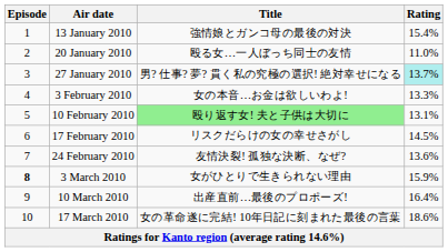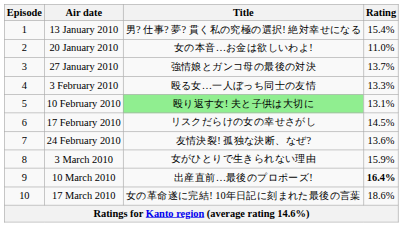13 January 2010 | Title: 強情娘とガンコ母の最後の対決 -> 男? 仕事? 夢? 貫く私の究極の選択! 絶対幸せになる
20 January 2010 | Title: 殴る女…一人ぼっち同士の友情 -> 女の本音…お金は欲しいわよ!
27 January 2010 | Title: 男? 仕事? 夢? 貫く私の究極の選択! 絶対幸せになる -> 強情娘とガンコ母の最後の対決
27 January 2010 | Rating: paleturquoise background -> no background
3 February 2010 | Title: 女の本音…お金は欲しいわよ! -> 殴る女…一人ぼっち同士の友情
3 March 2010 | Episode: bold -> normal
10 March 2010 | Rating: normal -> bold
